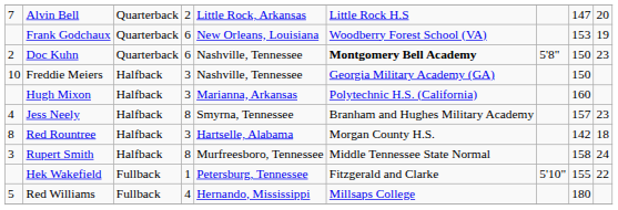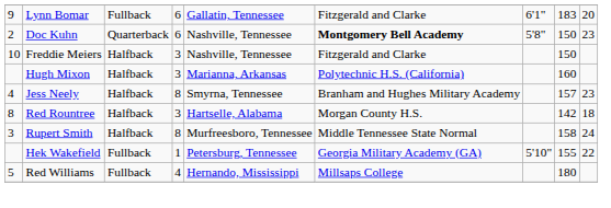- row: 7 | Alvin Bell | Quarterback | 2 | Little Rock, Arkansas | Little Rock H.S | 147 | 20
+ row: 9 | Lynn Bomar | Fullback | 6 | Gallatin, Tennessee | Fitzgerald and Clarke | 6'1" | 183 | 20
- row: Frank Godchaux | Quarterback | 6 | New Orleans, Louisiana | Woodberry Forest School (VA) | 153 | 19
Freddie Meiers | column 6: Georgia Military Academy (GA) -> Fitzgerald and Clarke
Hek Wakefield | column 6: Fitzgerald and Clarke -> Georgia Military Academy (GA)
